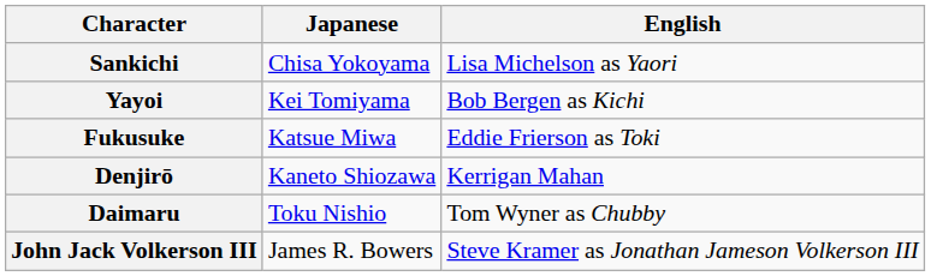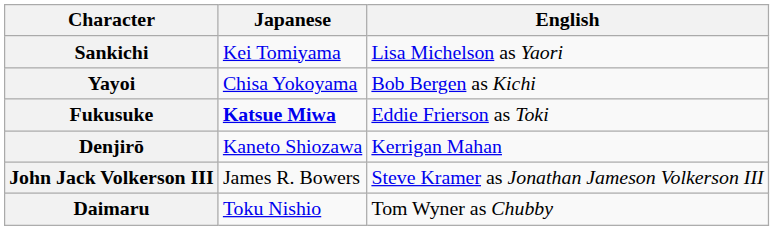Sankichi | Japanese: Chisa Yokoyama -> Kei Tomiyama
Yayoi | Japanese: Kei Tomiyama -> Chisa Yokoyama
Fukusuke | Japanese: normal -> bold
rows swapped: Daimaru <-> John Jack Volkerson III
